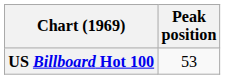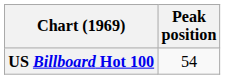US Billboard Hot 100 | Peak position: 53 -> 54
